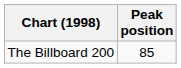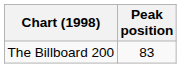The Billboard 200 | Peak position: 85 -> 83
